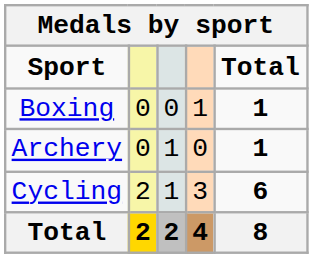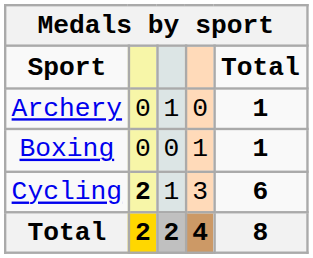rows swapped: Archery <-> Boxing
Cycling | column 2: normal -> bold
